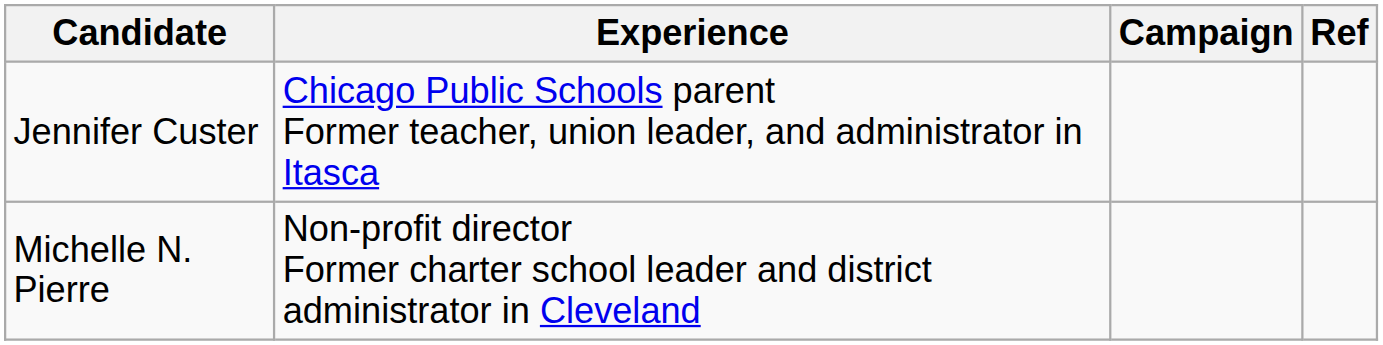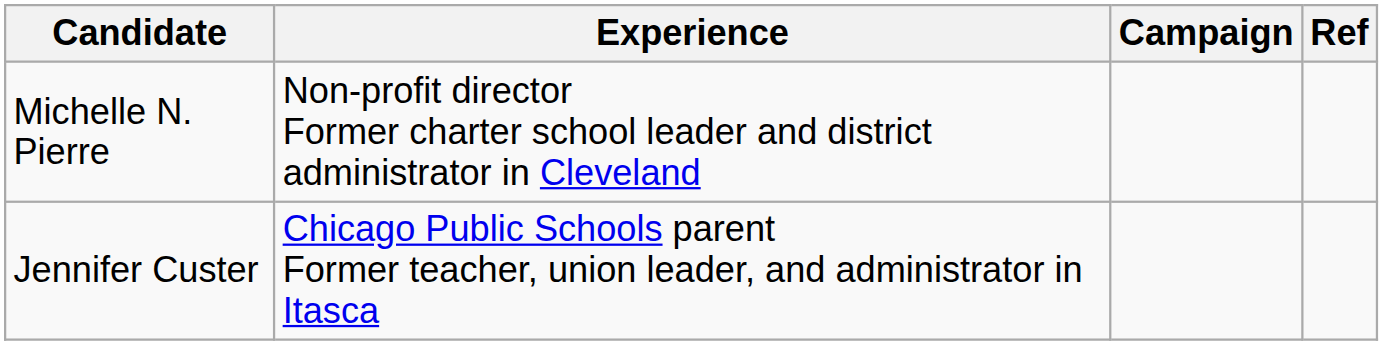rows swapped: Jennifer Custer <-> Michelle N. Pierre
